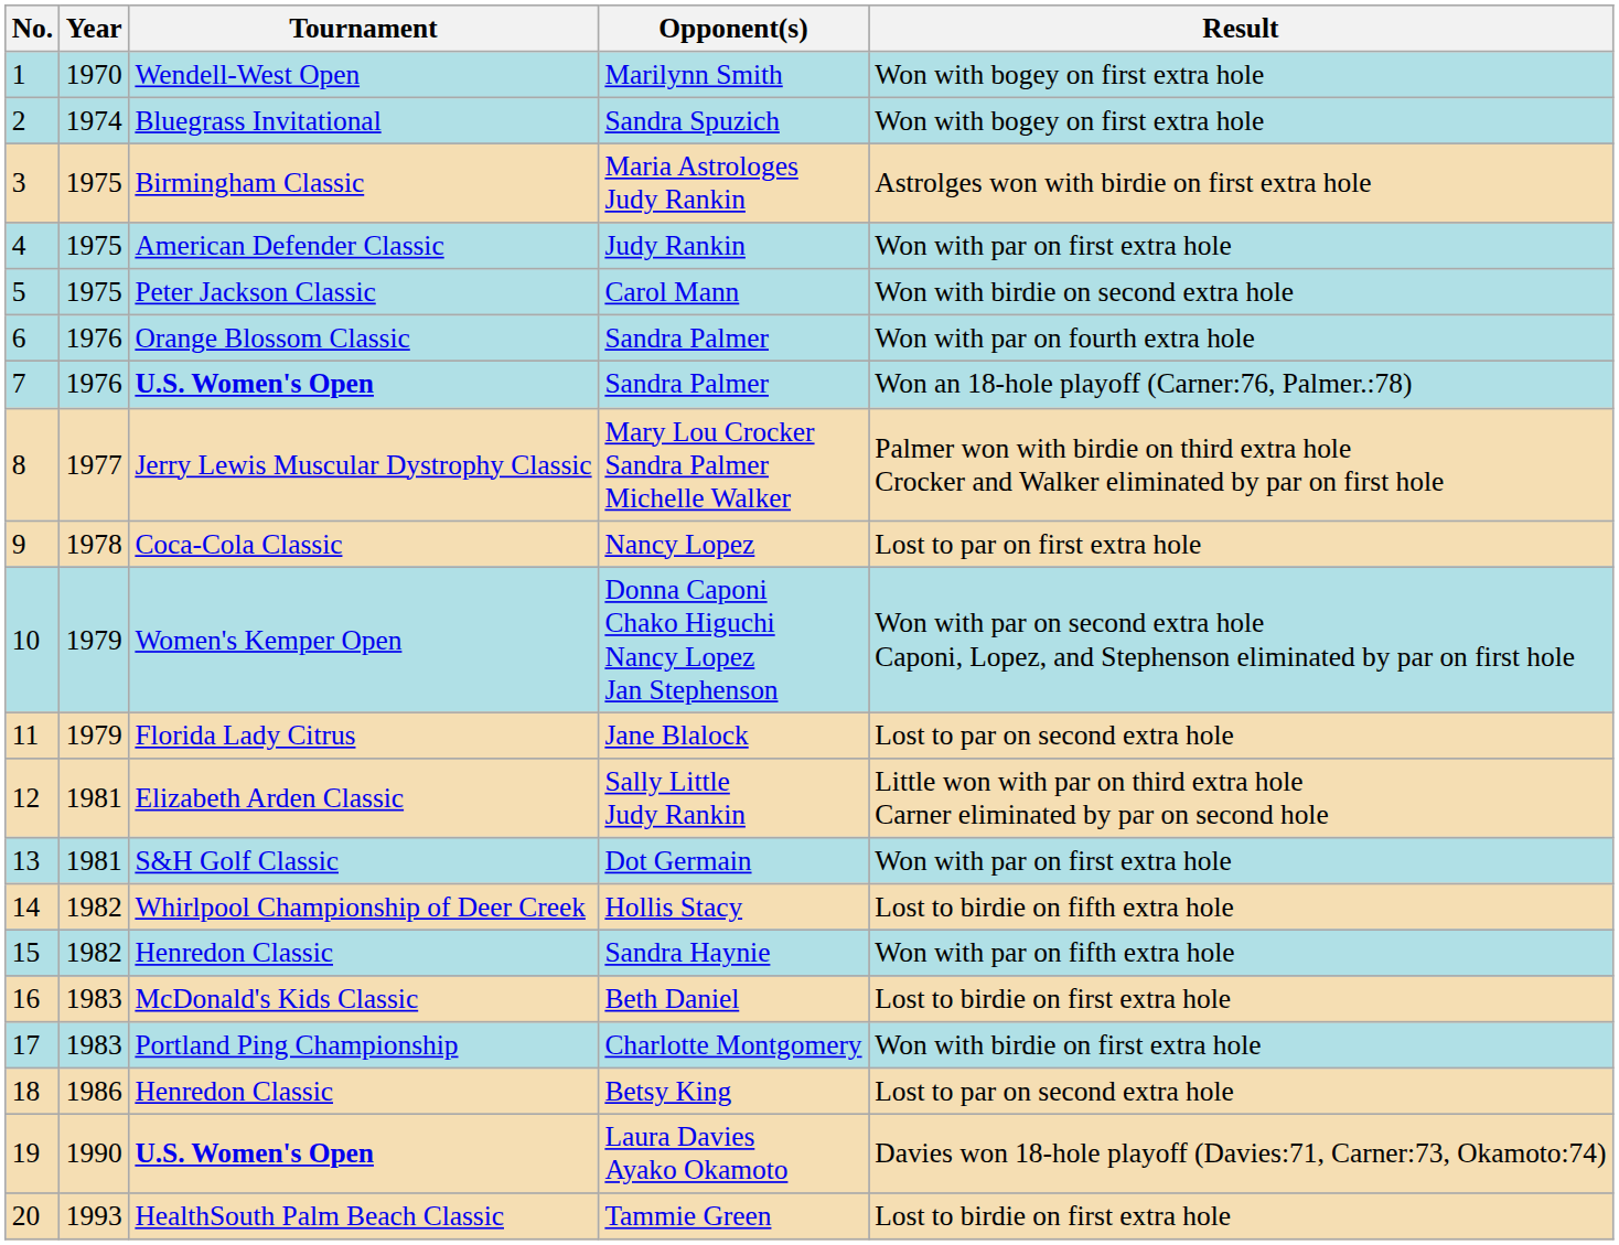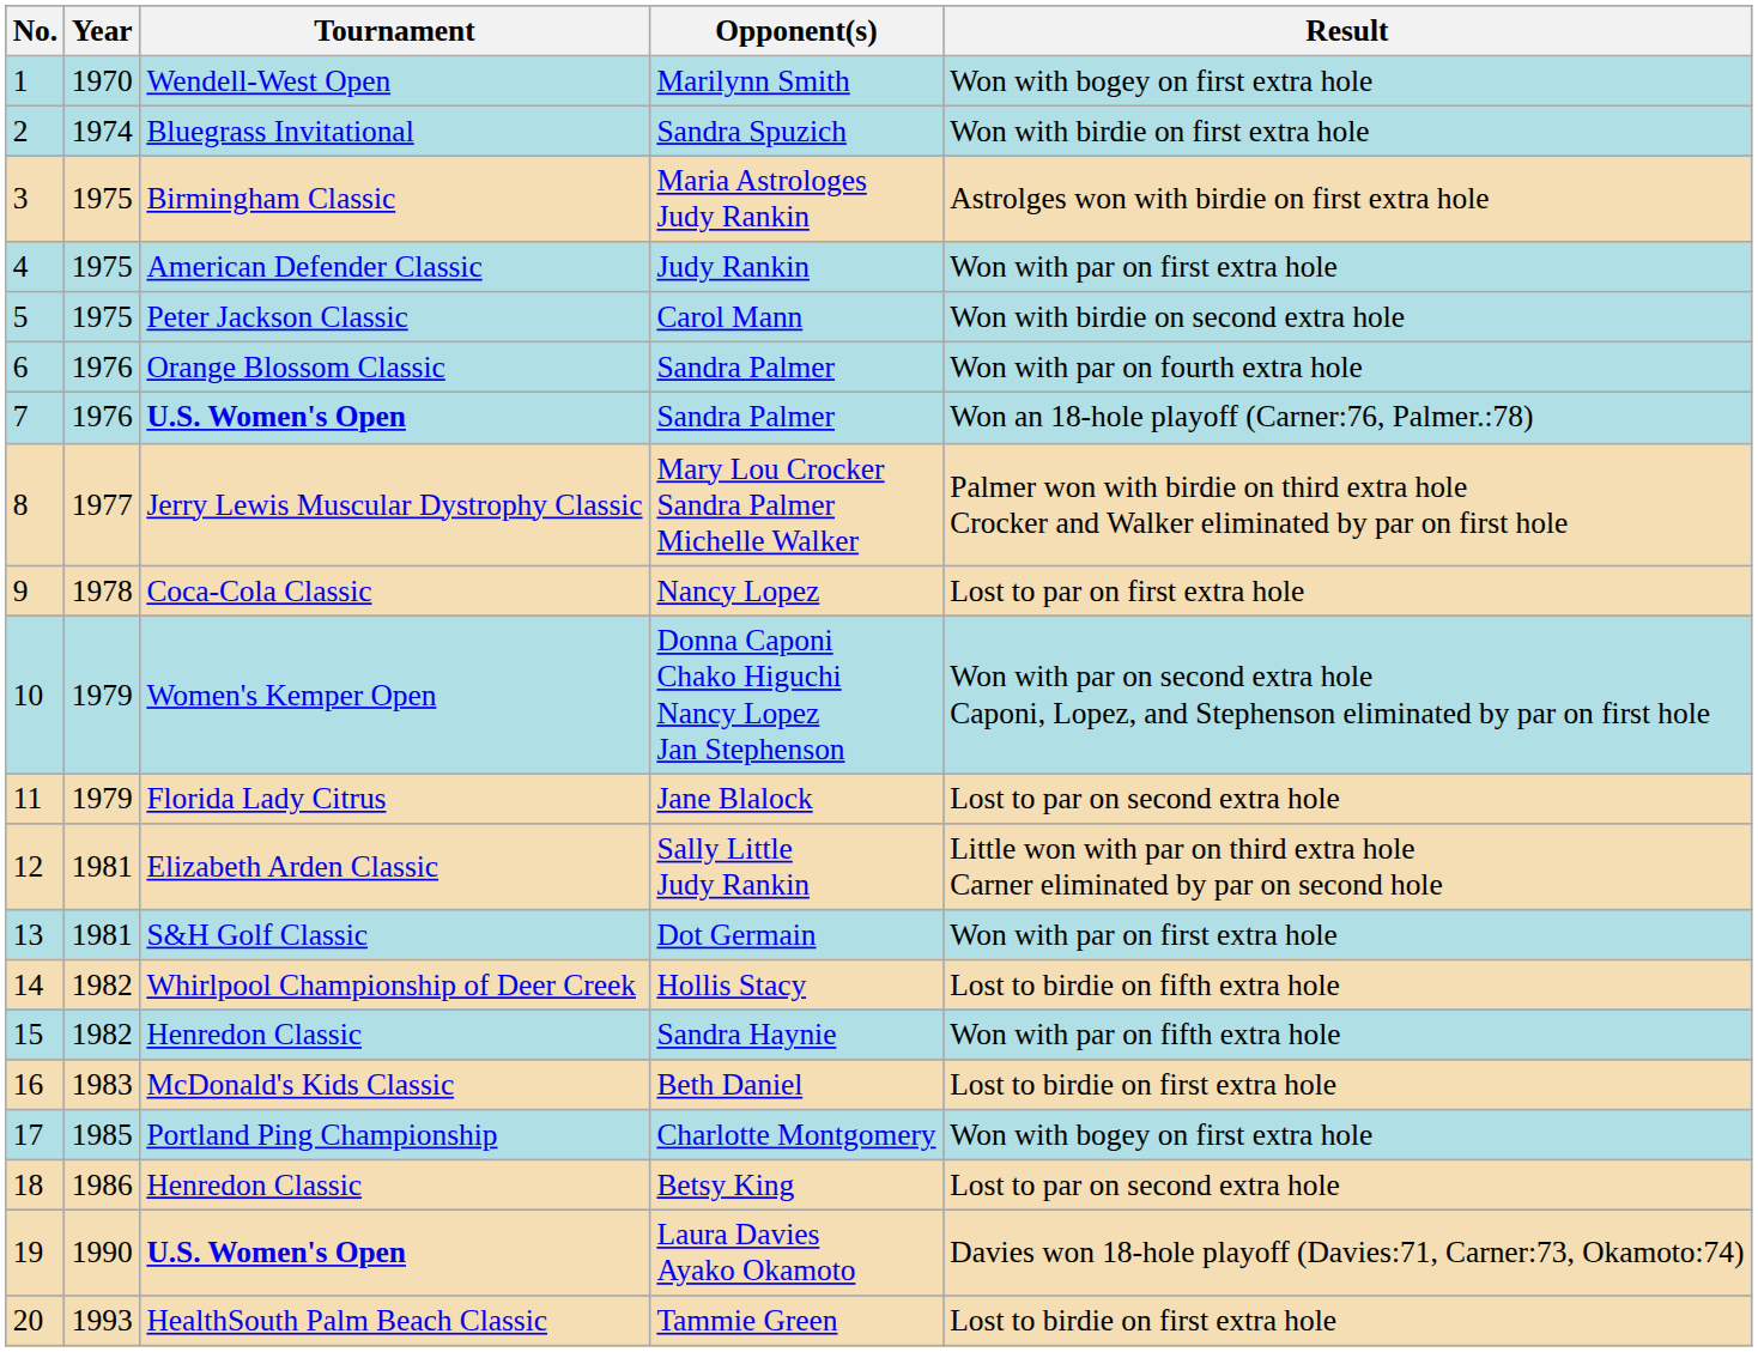Sandra Spuzich | Result: Won with bogey on first extra hole -> Won with birdie on first extra hole
Charlotte Montgomery | Year: 1983 -> 1985
Charlotte Montgomery | Result: Won with birdie on first extra hole -> Won with bogey on first extra hole
